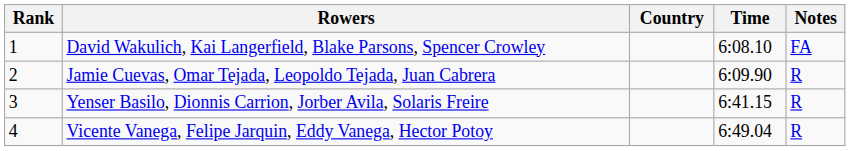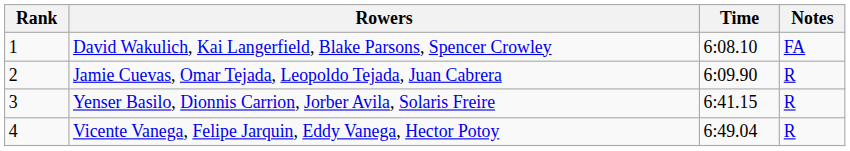- column: Country
